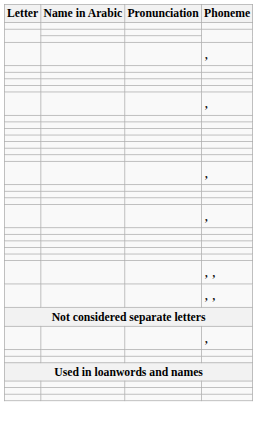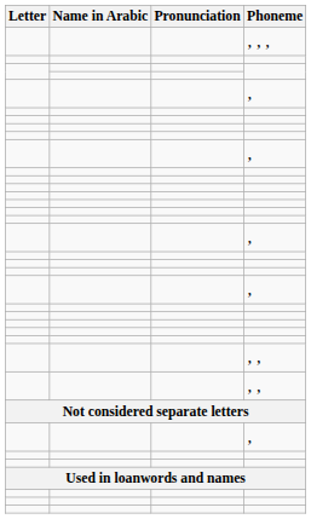+ row: , , ,
